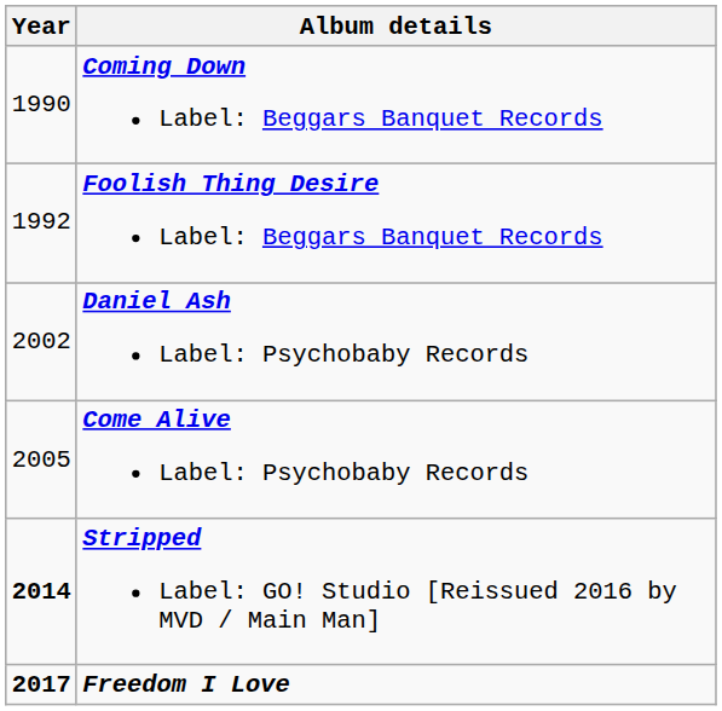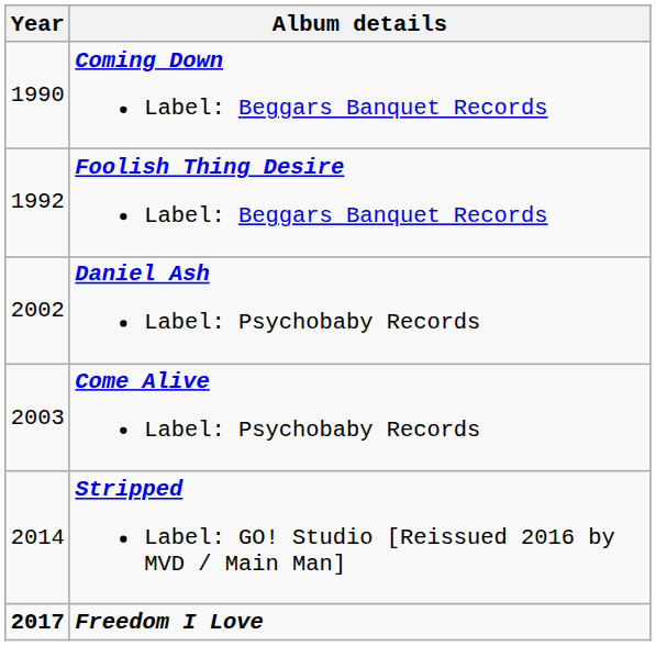Come Alive Label: Psychobaby Records | Year: 2005 -> 2003
Stripped Label: GO! Studio [Reissued 2016 by MVD / Main Man] | Year: bold -> normal
